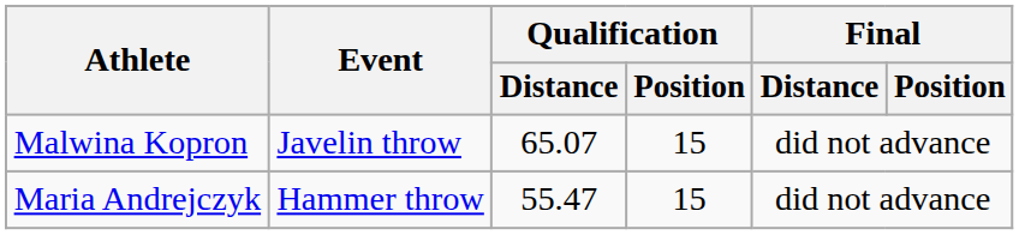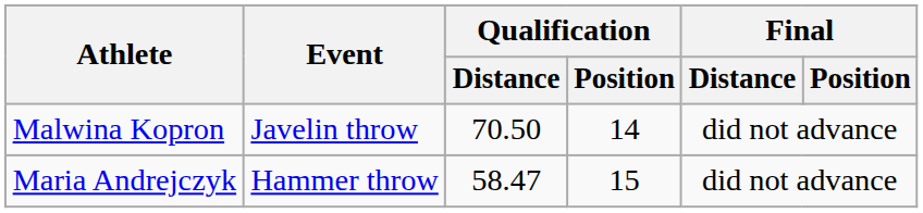Malwina Kopron | Qualification / Distance: 65.07 -> 70.50
Malwina Kopron | Qualification / Position: 15 -> 14
Maria Andrejczyk | Qualification / Distance: 55.47 -> 58.47
